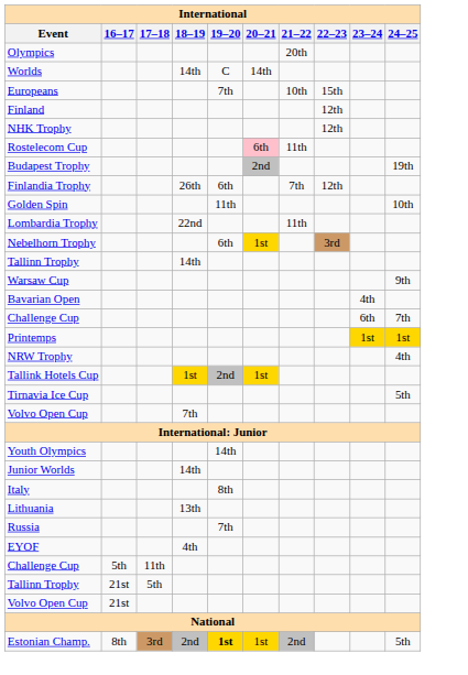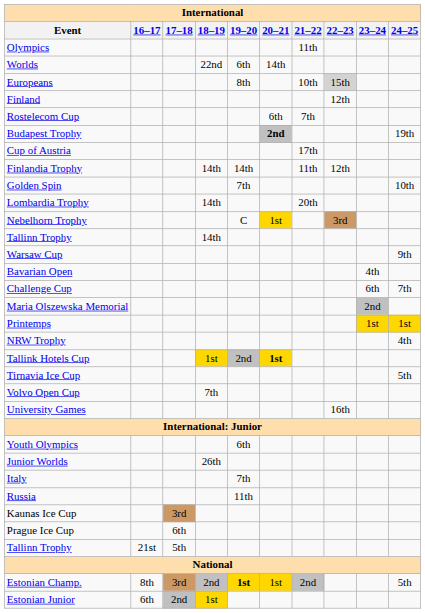Olympics | 21–22: 20th -> 11th
Worlds | 18–19: 14th -> 22nd
Worlds | 19–20: C -> 6th
Europeans | 19–20: 7th -> 8th
Europeans | 22–23: no background -> lightgrey background
- row: NHK Trophy | 12th
Rostelecom Cup | 20–21: pink background -> no background
Rostelecom Cup | 21–22: 11th -> 7th
Budapest Trophy | 20–21: normal -> bold
+ row: Cup of Austria | 17th
Finlandia Trophy | 18–19: 26th -> 14th
Finlandia Trophy | 19–20: 6th -> 14th
Finlandia Trophy | 21–22: 7th -> 11th
Golden Spin | 19–20: 11th -> 7th
Lombardia Trophy | 18–19: 22nd -> 14th
Lombardia Trophy | 21–22: 11th -> 20th
Nebelhorn Trophy | 19–20: 6th -> C
+ row: Maria Olszewska Memorial | 2nd
Tallink Hotels Cup | 20–21: normal -> bold
+ row: University Games | 16th
Youth Olympics | 19–20: 14th -> 6th
Junior Worlds | 18–19: 14th -> 26th
Italy | 19–20: 8th -> 7th
- row: Lithuania | 13th
Russia | 19–20: 7th -> 11th
- row: EYOF | 4th
- row: Challenge Cup | 5th | 11th
+ row: Kaunas Ice Cup | 3rd
+ row: Prague Ice Cup | 6th
- row: Volvo Open Cup | 21st
+ row: Estonian Junior | 6th | 2nd | 1st
